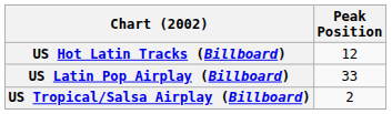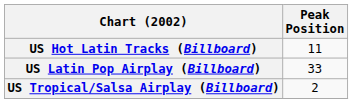US Hot Latin Tracks (Billboard) | Peak Position: 12 -> 11
